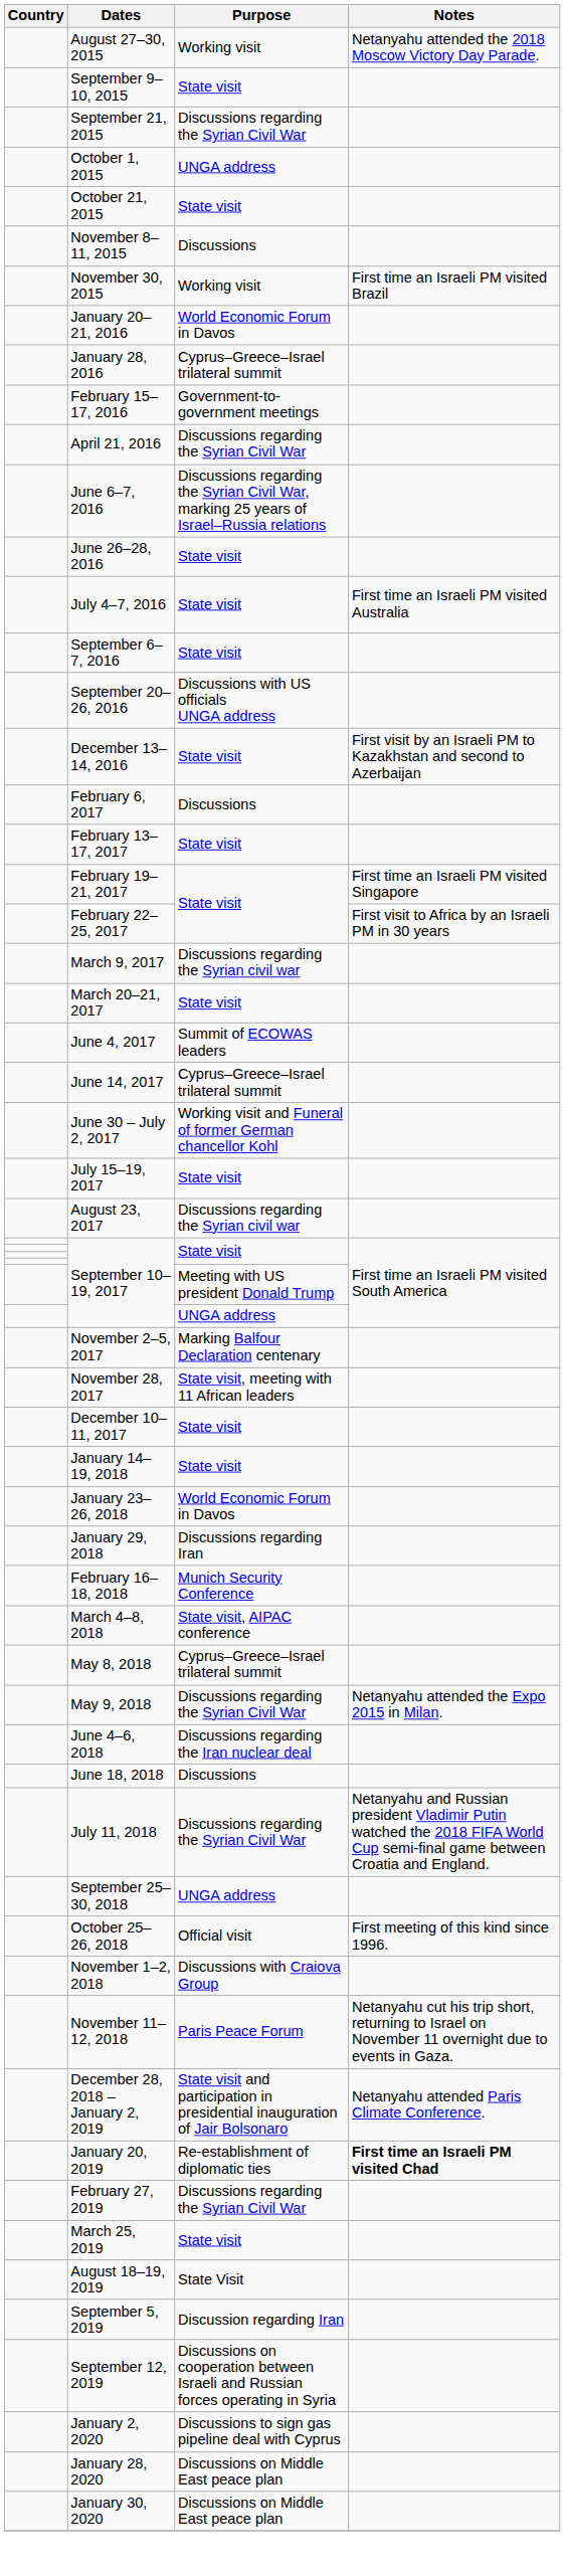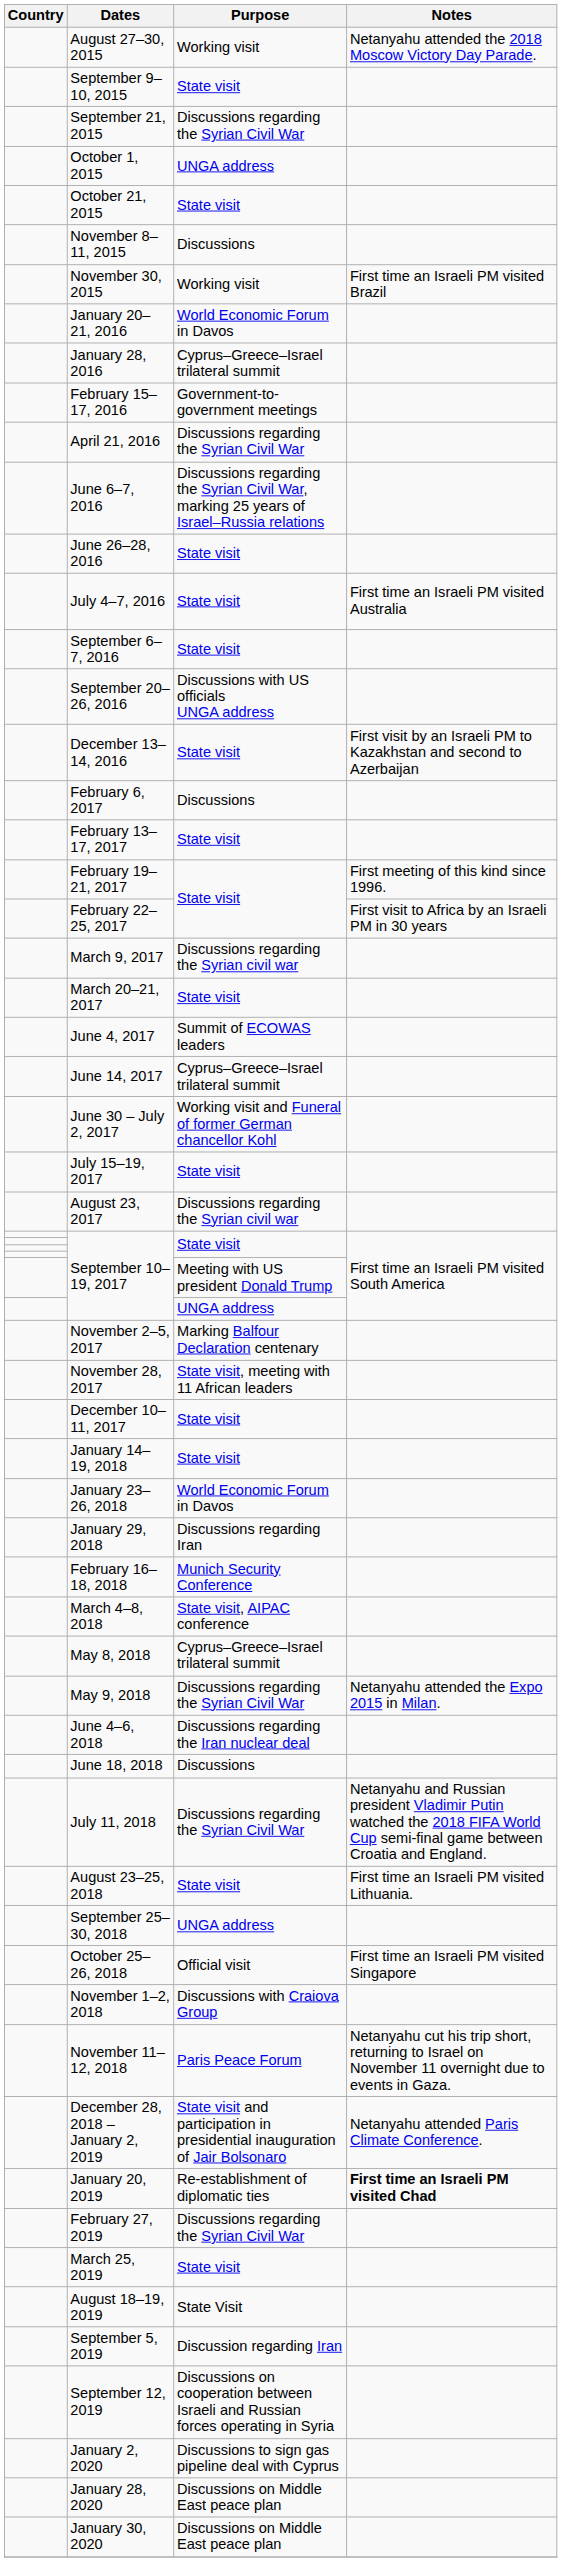February 19–21, 2017 | Notes: First time an Israeli PM visited Singapore -> First meeting of this kind since 1996.
+ row: August 23–25, 2018 | State visit | First time an Israeli PM visited Lithuania.
October 25–26, 2018 | Notes: First meeting of this kind since 1996. -> First time an Israeli PM visited Singapore
